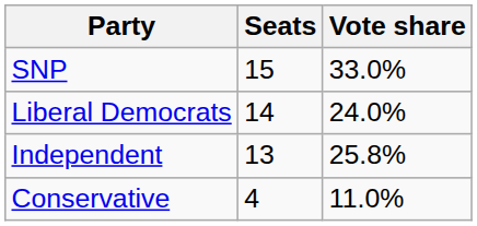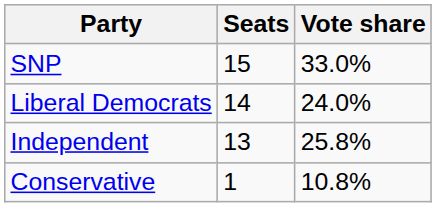Conservative | Seats: 4 -> 1
Conservative | Vote share: 11.0% -> 10.8%
